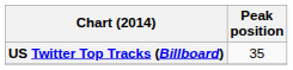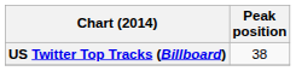US Twitter Top Tracks (Billboard) | Peak position: 35 -> 38
